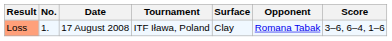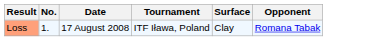- column: Score | 3–6, 6–4, 1–6
